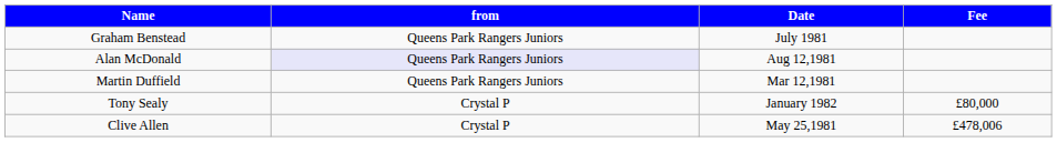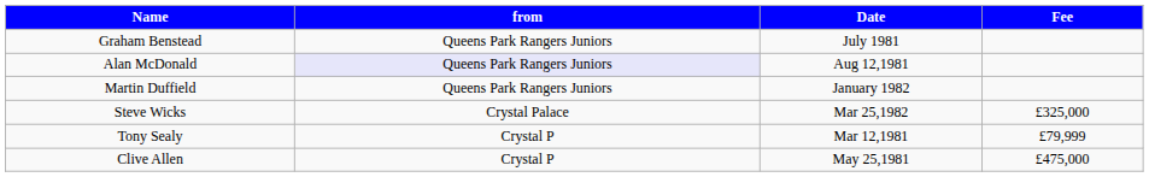Martin Duffield | Date: Mar 12,1981 -> January 1982
+ row: Steve Wicks | Crystal Palace | Mar 25,1982 | £325,000
Tony Sealy | Date: January 1982 -> Mar 12,1981
Tony Sealy | Fee: £80,000 -> £79,999
Clive Allen | Fee: £478,006 -> £475,000
